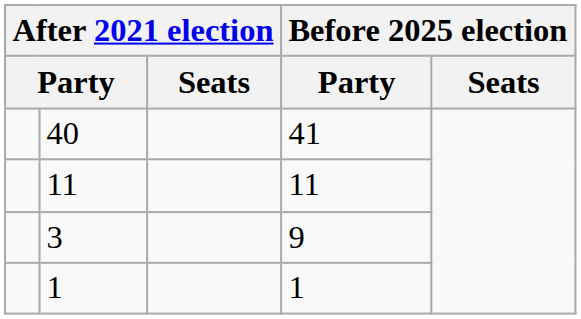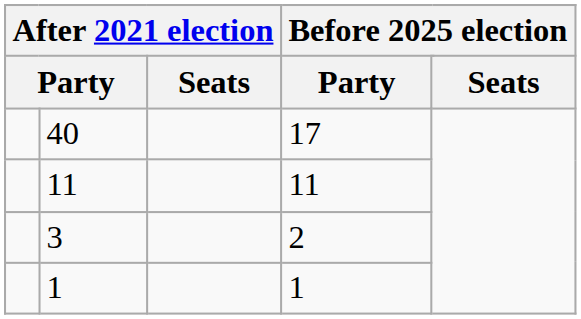40 | column 4: 41 -> 17
3 | column 4: 9 -> 2
